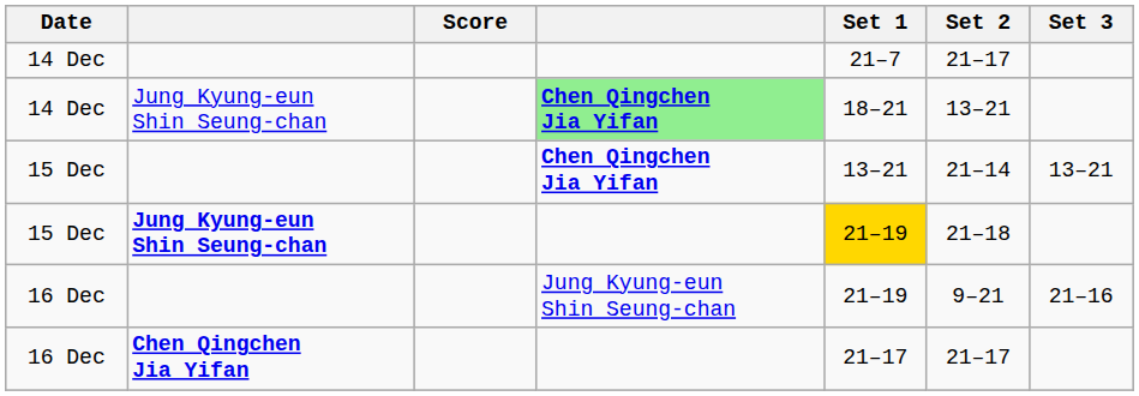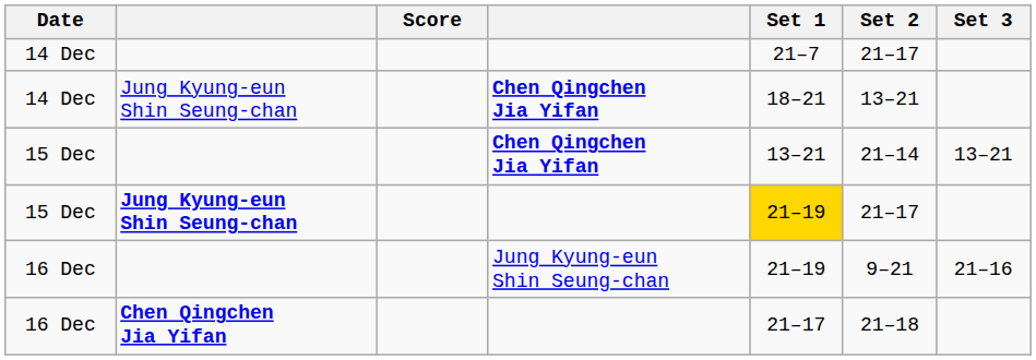14 Dec / Jung Kyung-eun Shin Seung-chan | column 4: lightgreen background -> no background
15 Dec / Jung Kyung-eun Shin Seung-chan | Set 2: 21–18 -> 21–17
16 Dec / Chen Qingchen Jia Yifan | Set 2: 21–17 -> 21–18
